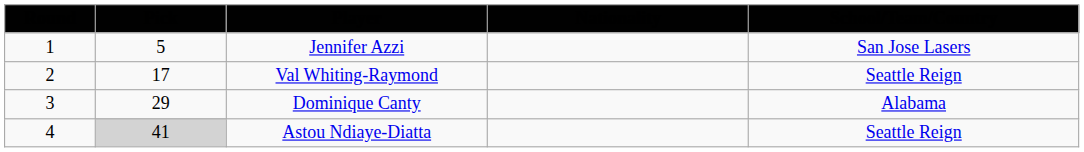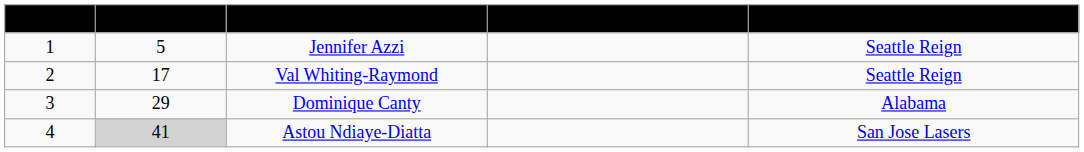Jennifer Azzi | School/Team/Country: San Jose Lasers -> Seattle Reign
Astou Ndiaye-Diatta | School/Team/Country: Seattle Reign -> San Jose Lasers
